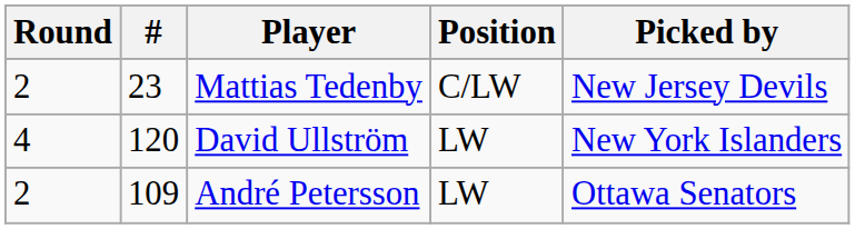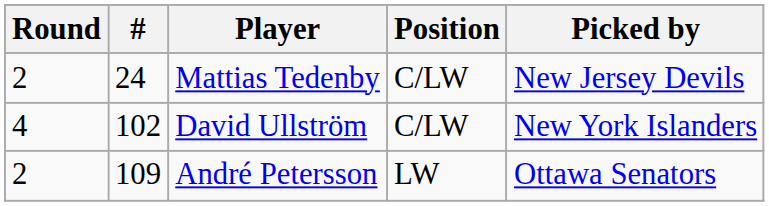Mattias Tedenby | #: 23 -> 24
David Ullström | #: 120 -> 102
David Ullström | Position: LW -> C/LW
